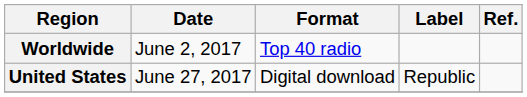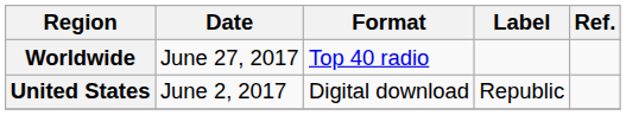Worldwide | Date: June 2, 2017 -> June 27, 2017
United States | Date: June 27, 2017 -> June 2, 2017
